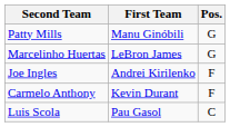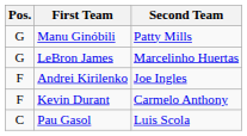columns swapped: Pos. <-> Second Team
